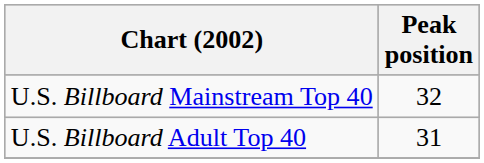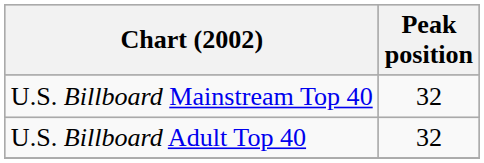U.S. Billboard Adult Top 40 | Peak position: 31 -> 32
